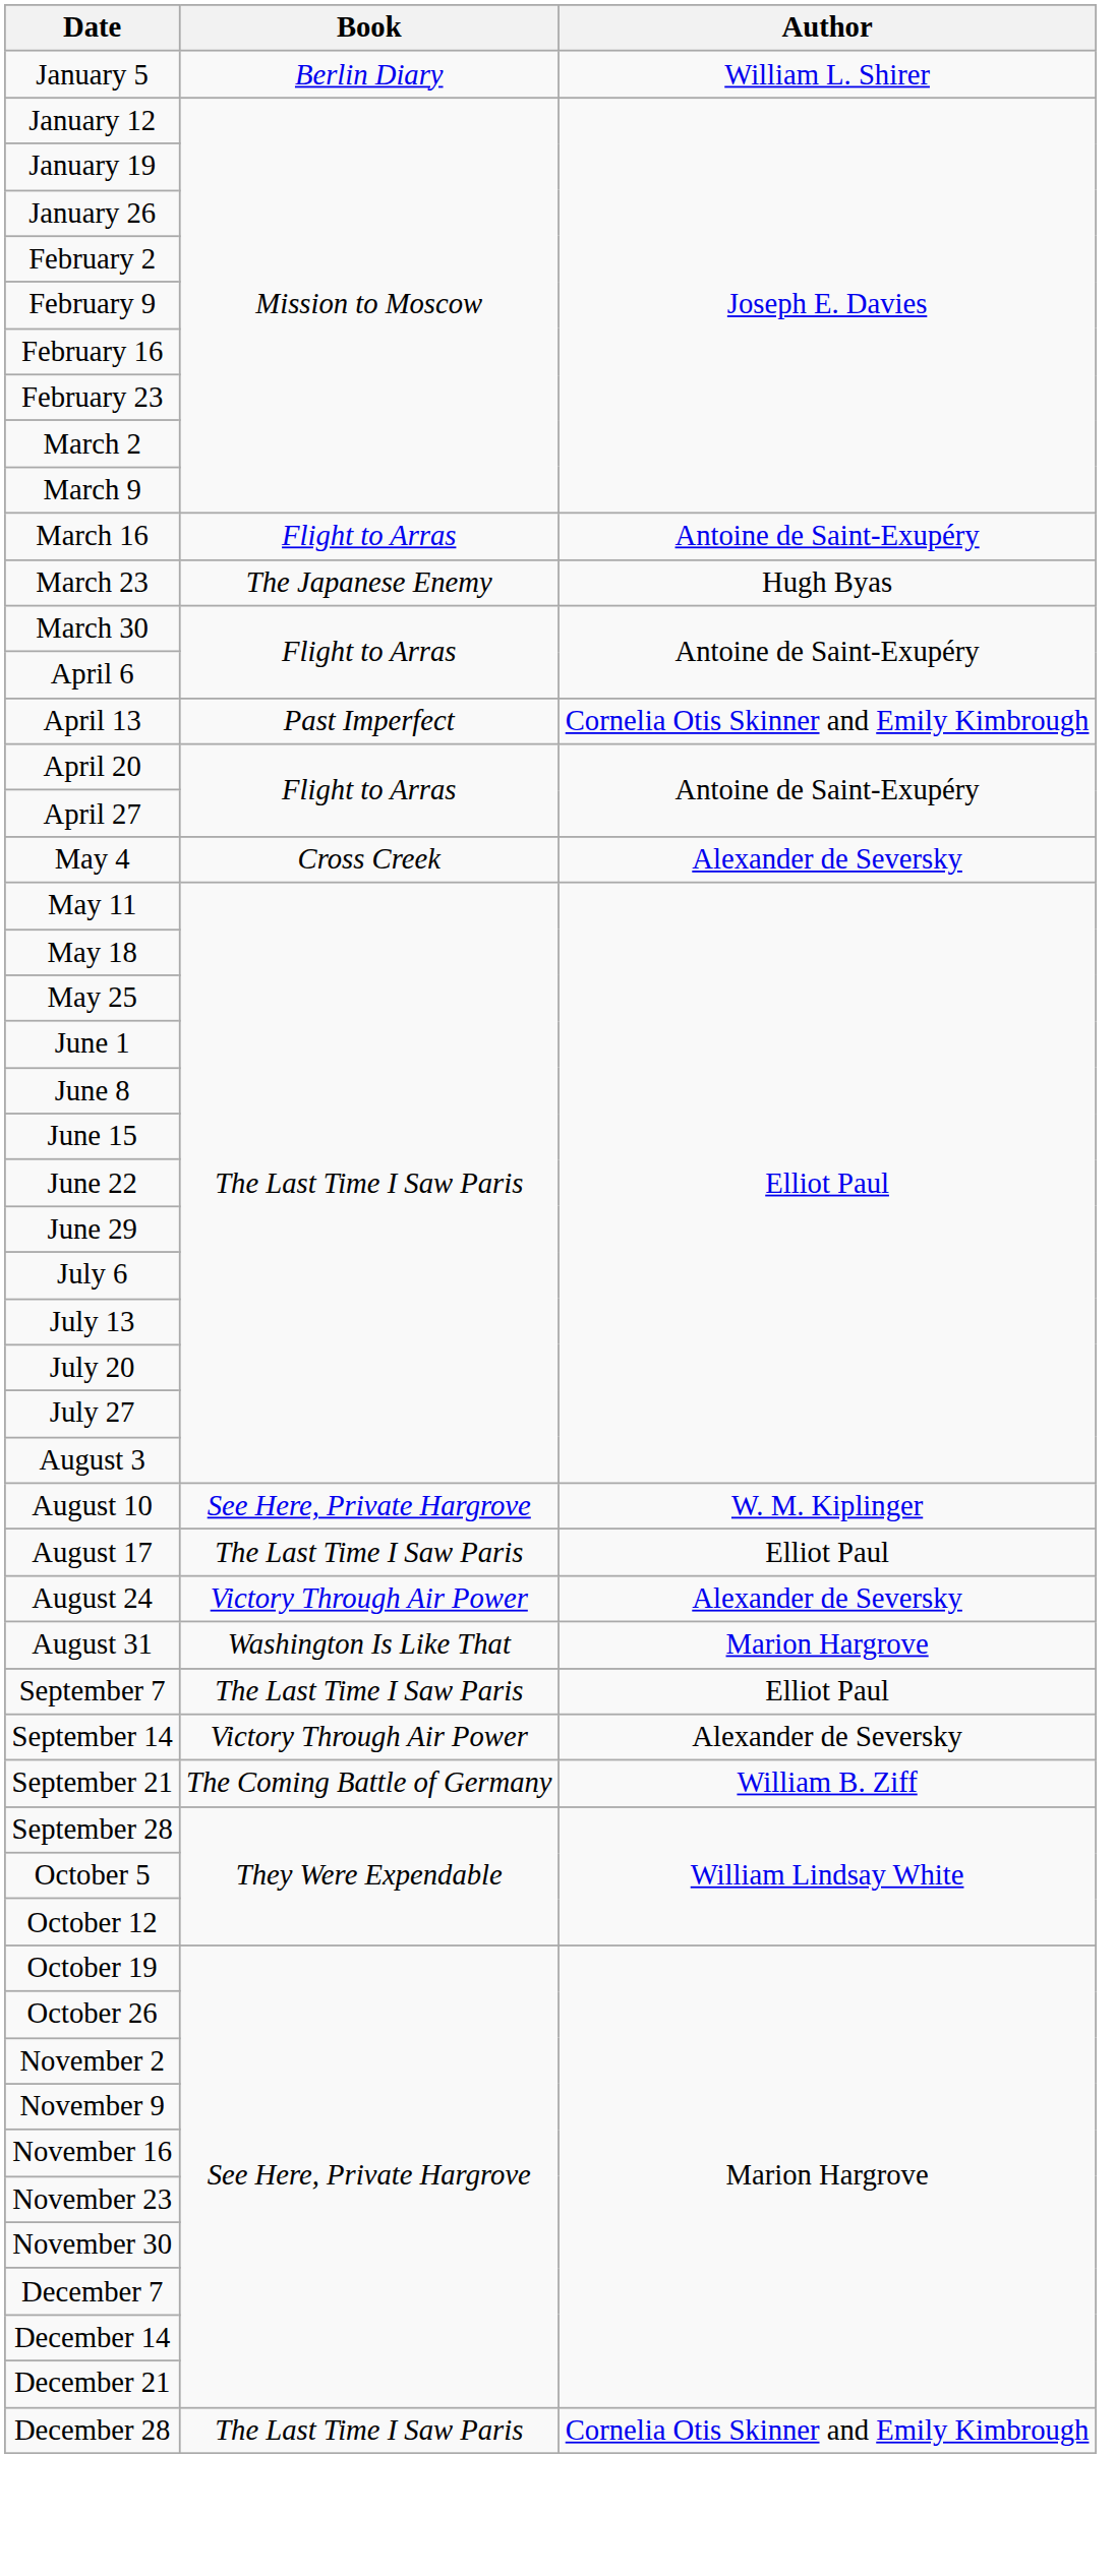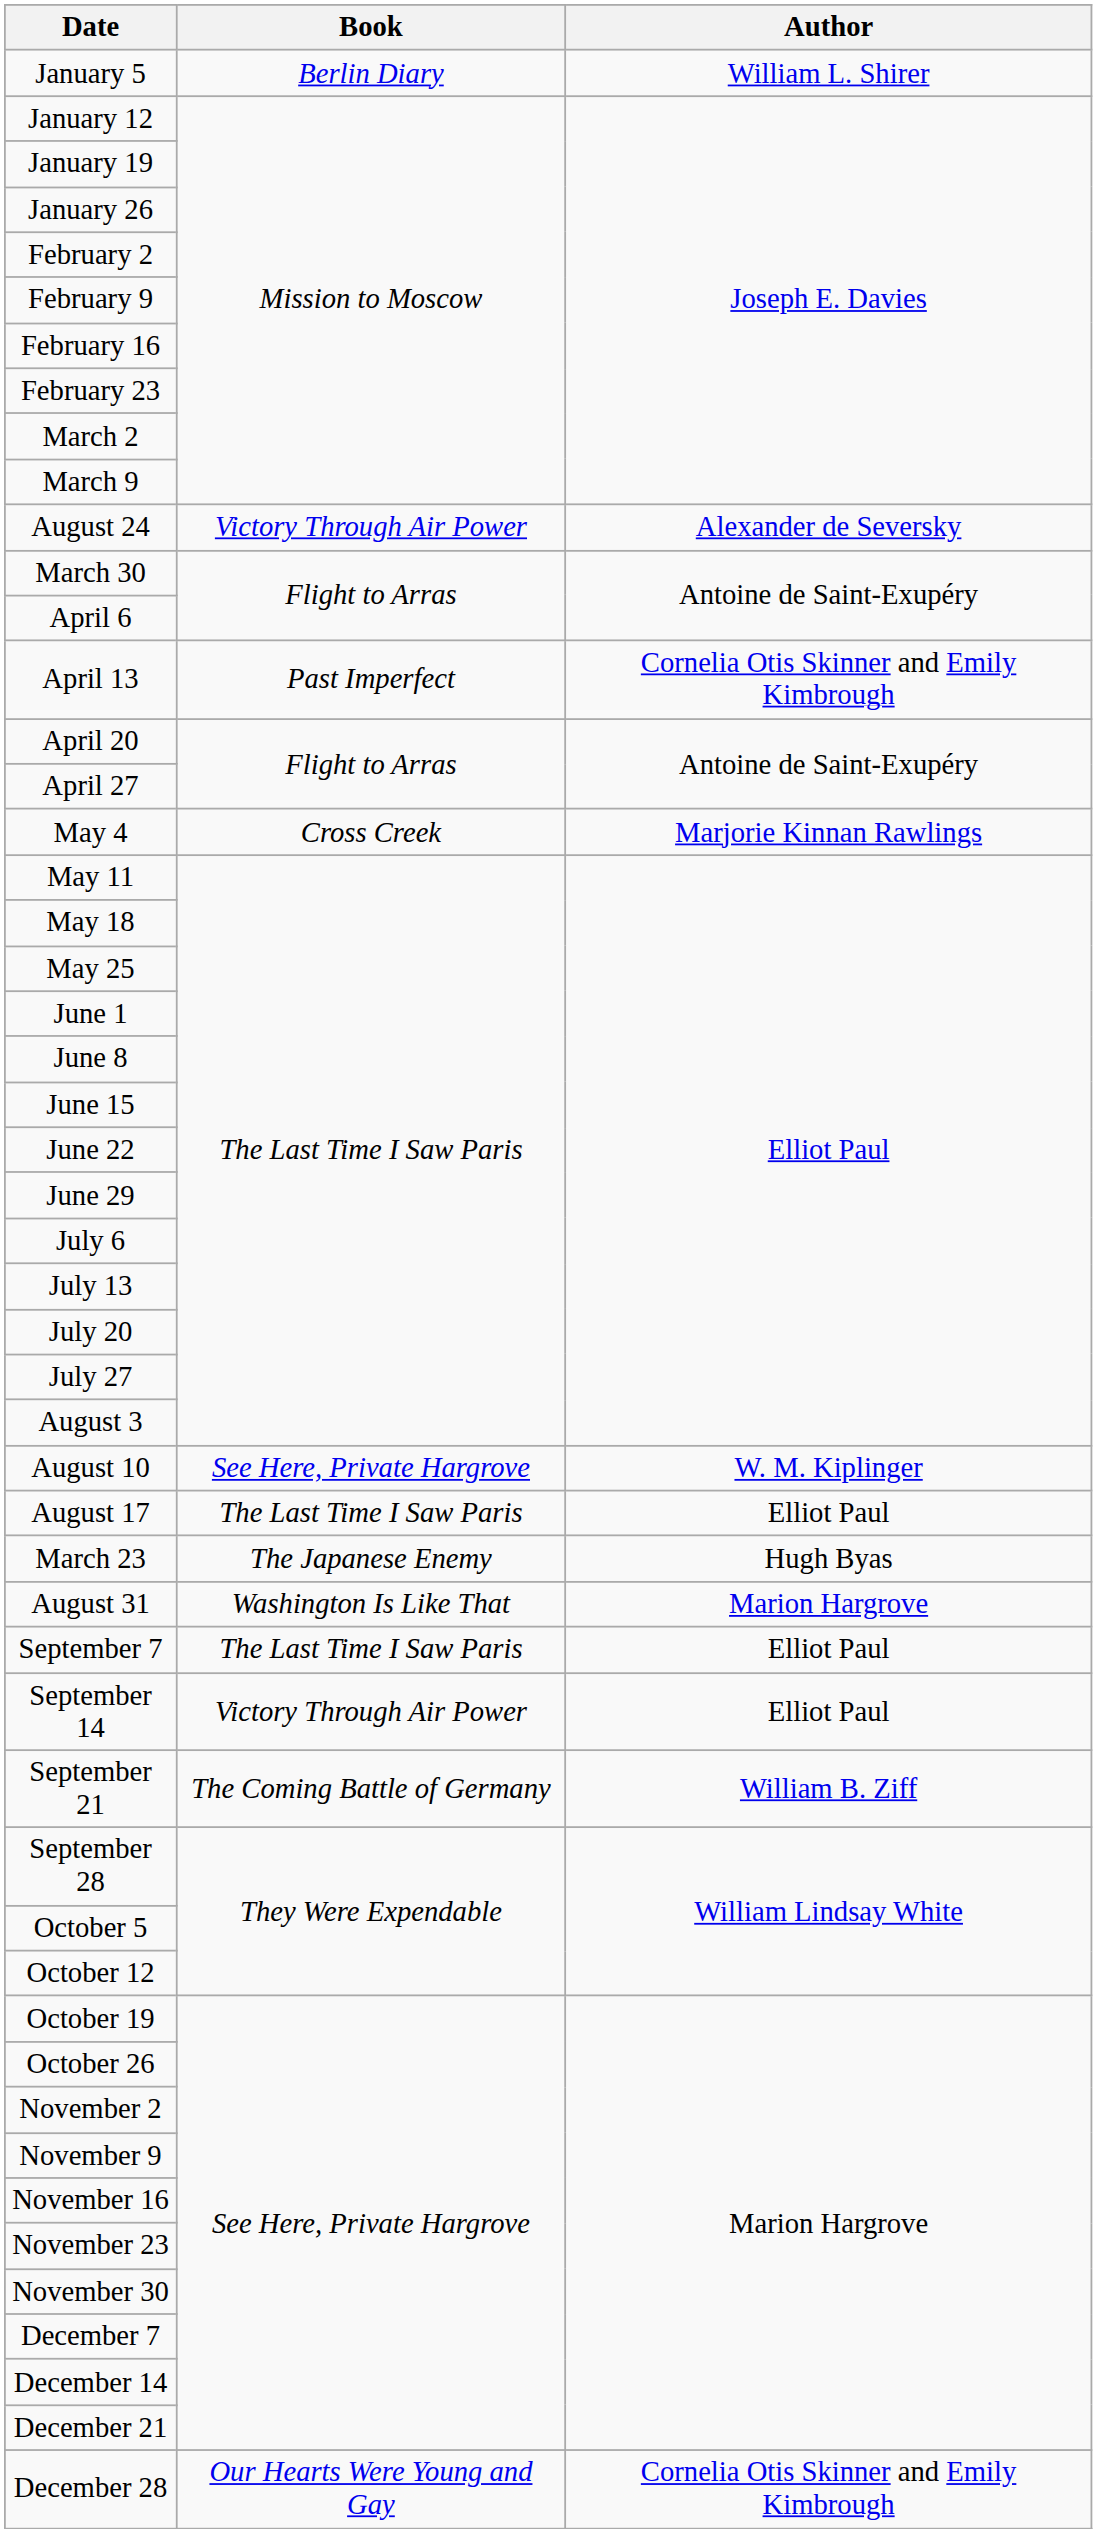- row: March 16 | Flight to Arras | Antoine de Saint-Exupéry
rows swapped: March 23 <-> August 24
May 4 | Author: Alexander de Seversky -> Marjorie Kinnan Rawlings
September 14 | Author: Alexander de Seversky -> Elliot Paul
December 28 | Book: The Last Time I Saw Paris -> Our Hearts Were Young and Gay
